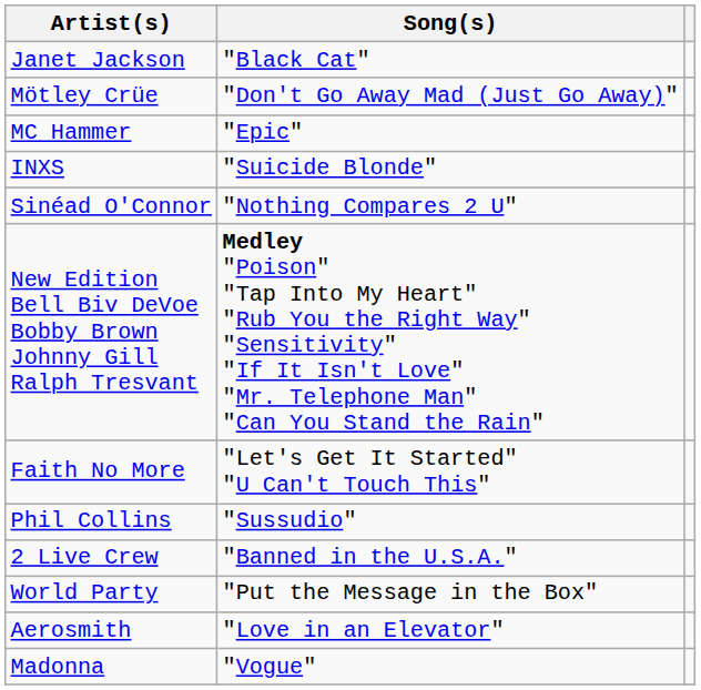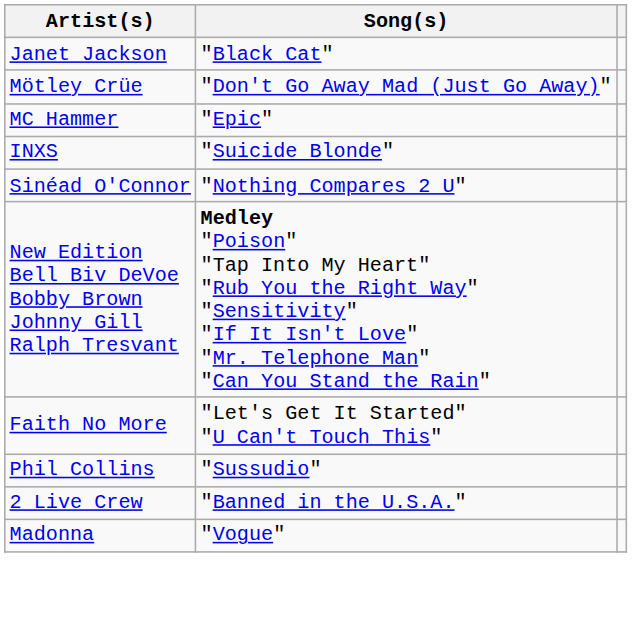- row: World Party | "Put the Message in the Box"
- row: Aerosmith | "Love in an Elevator"
